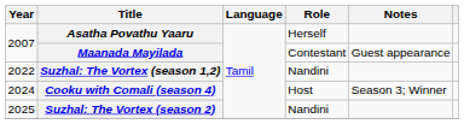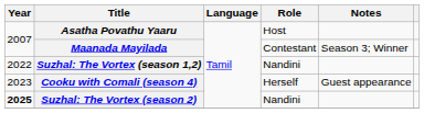Asatha Povathu Yaaru | Role: Herself -> Host
Maanada Mayilada | Notes: Guest appearance -> Season 3; Winner
Cooku with Comali (season 4) | Year: 2024 -> 2023
Cooku with Comali (season 4) | Role: Host -> Herself
Cooku with Comali (season 4) | Notes: Season 3; Winner -> Guest appearance
Suzhal: The Vortex (season 2) | Year: normal -> bold
